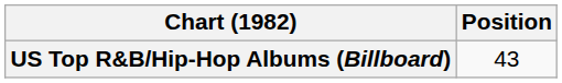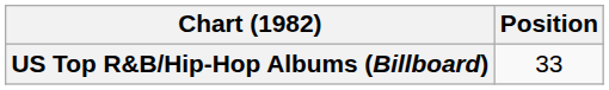US Top R&B/Hip-Hop Albums (Billboard) | Position: 43 -> 33
